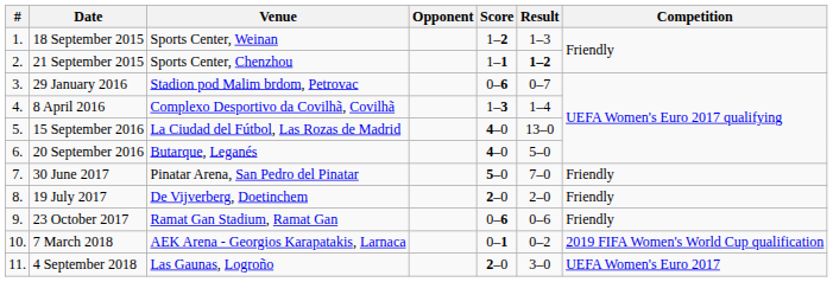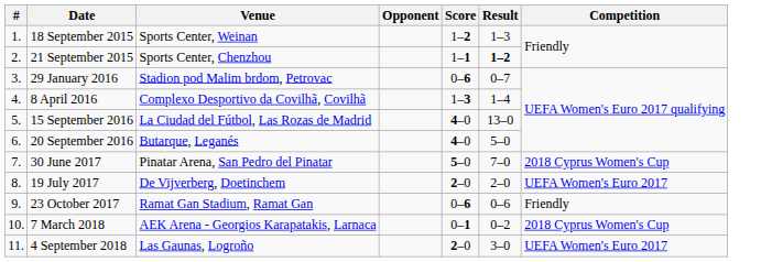30 June 2017 | Competition: Friendly -> 2018 Cyprus Women's Cup
19 July 2017 | Competition: Friendly -> UEFA Women's Euro 2017
7 March 2018 | Competition: 2019 FIFA Women's World Cup qualification -> 2018 Cyprus Women's Cup
